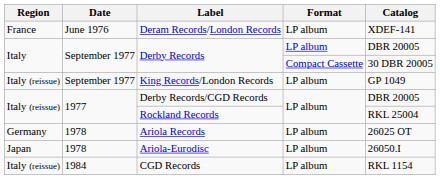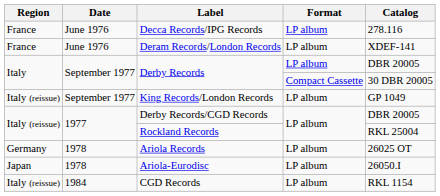+ row: France | June 1976 | Decca Records/IPG Records | LP album | 278.116
